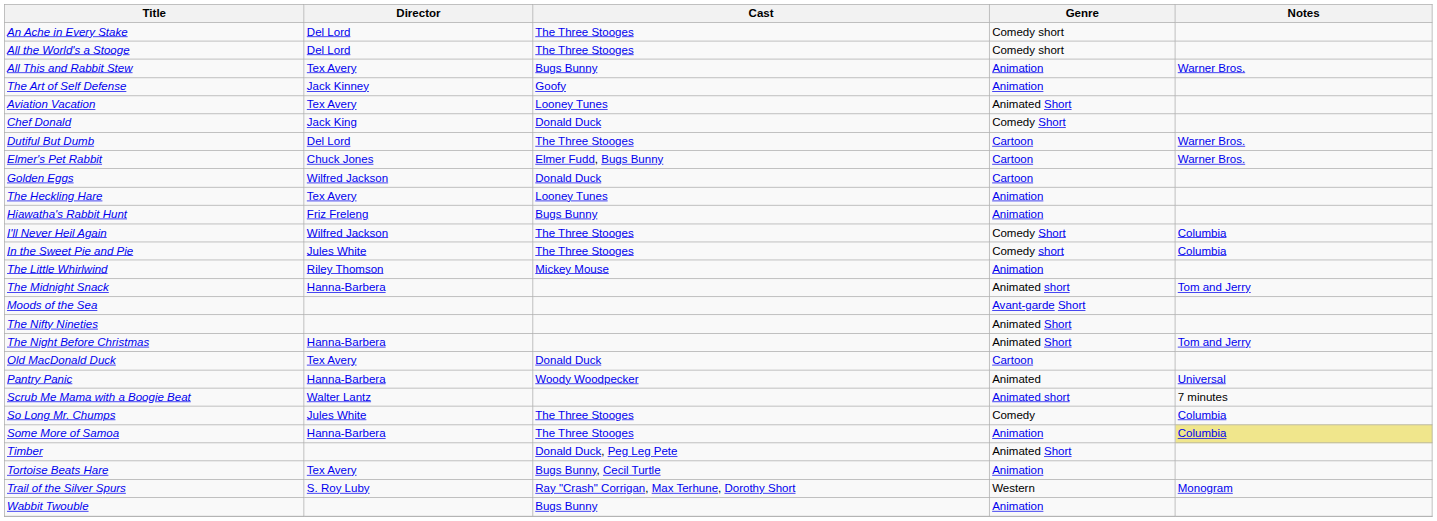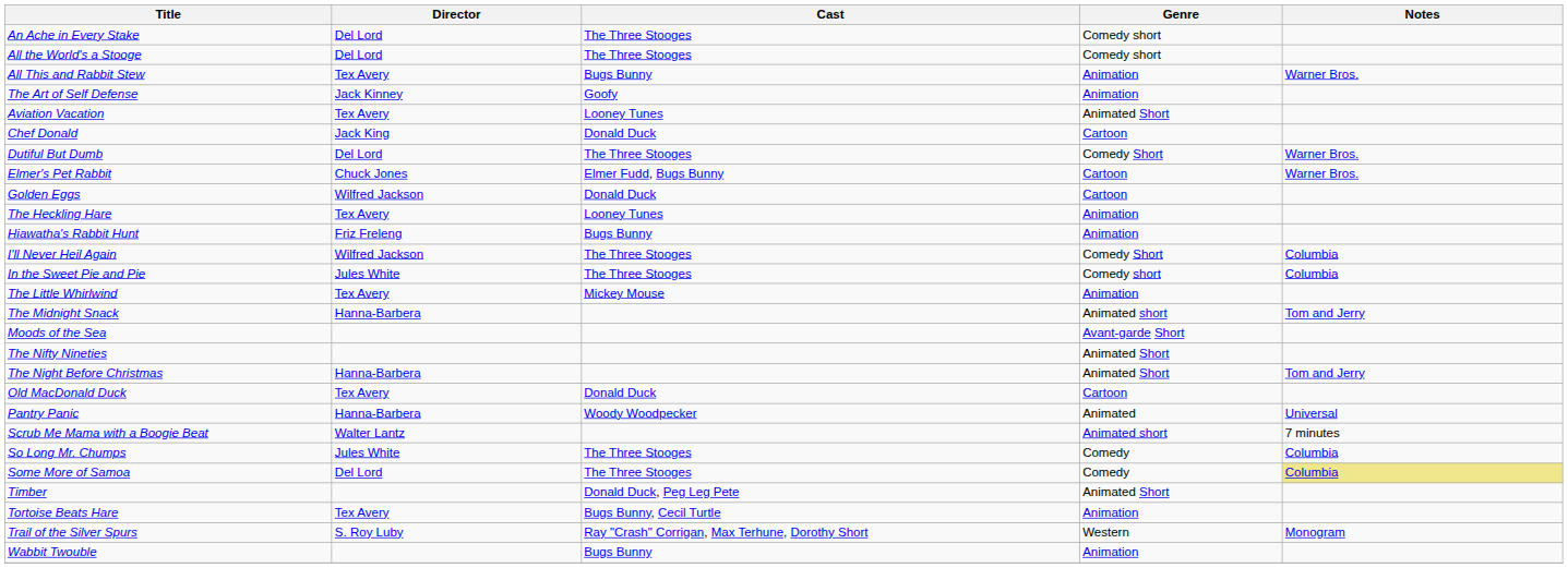Chef Donald | Genre: Comedy Short -> Cartoon
Dutiful But Dumb | Genre: Cartoon -> Comedy Short
The Little Whirlwind | Director: Riley Thomson -> Tex Avery
Some More of Samoa | Director: Hanna-Barbera -> Del Lord
Some More of Samoa | Genre: Animation -> Comedy
